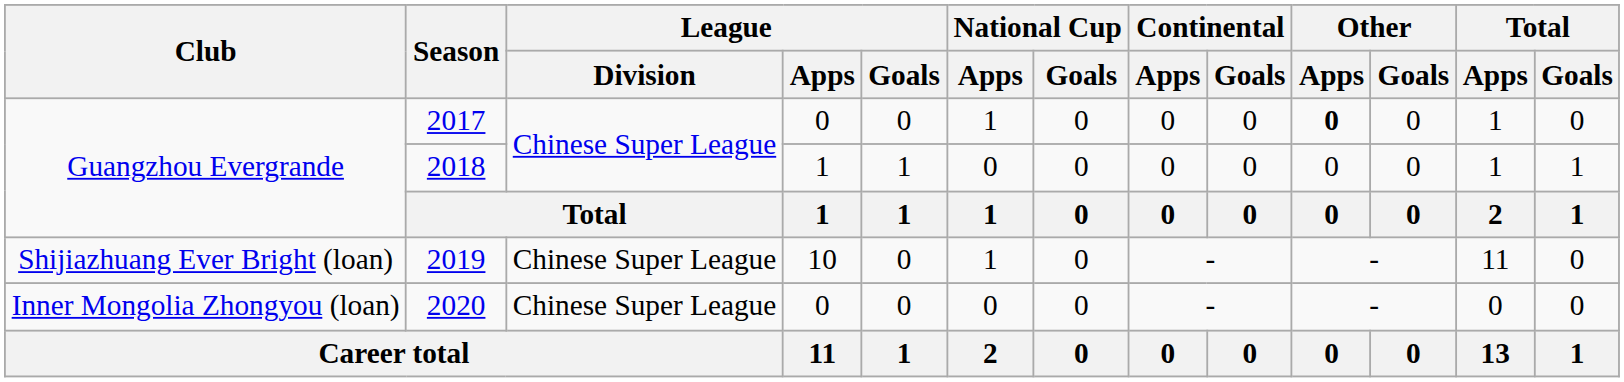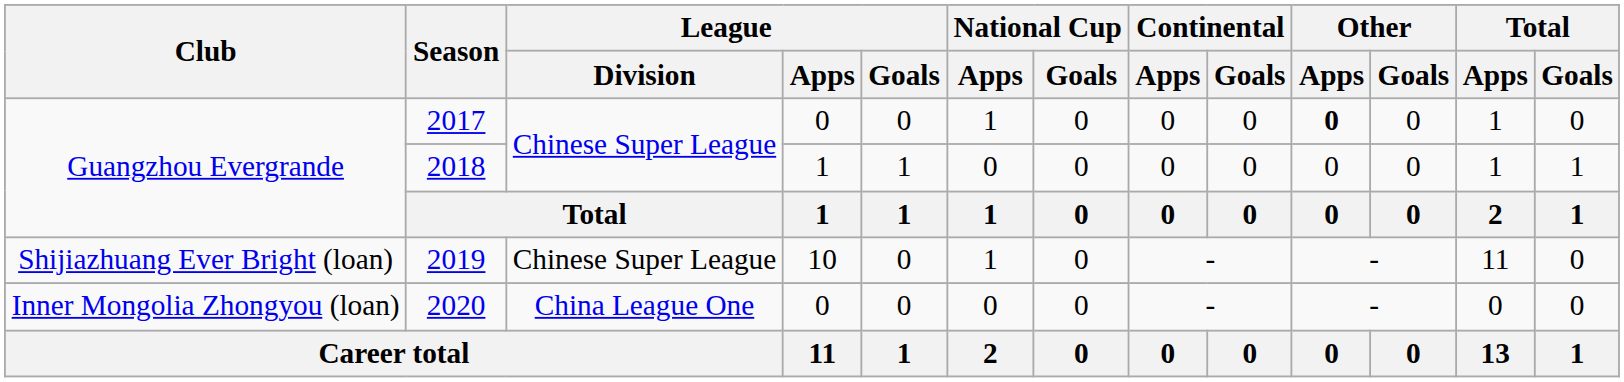2020 | League / Division: Chinese Super League -> China League One
